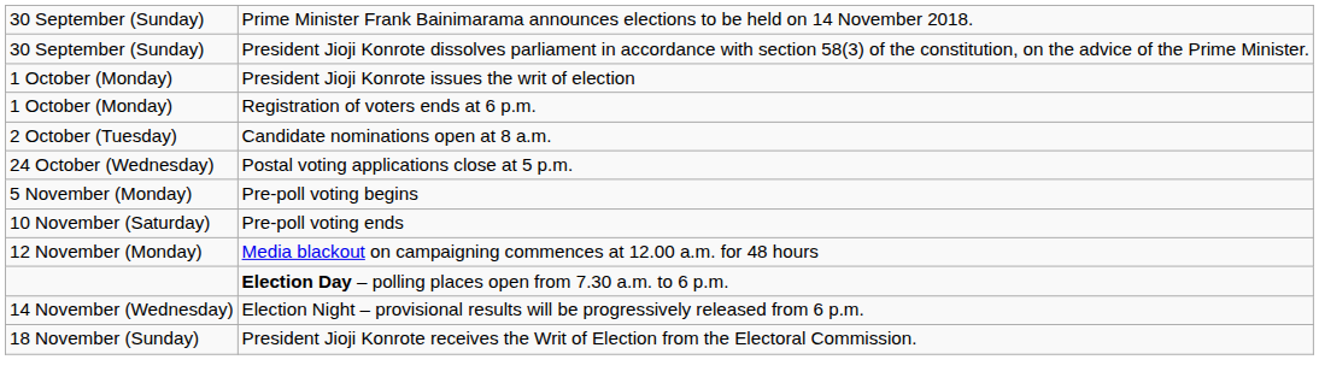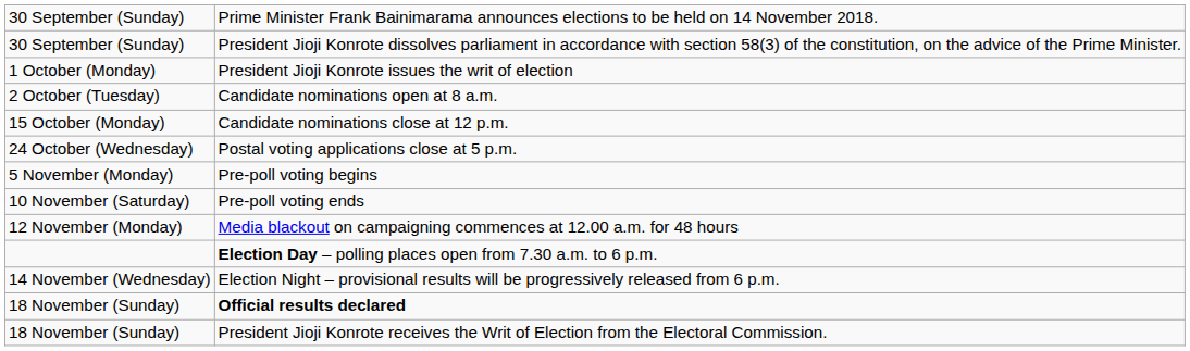- row: 1 October (Monday) | Registration of voters ends at 6 p.m.
+ row: 15 October (Monday) | Candidate nominations close at 12 p.m.
+ row: 18 November (Sunday) | Official results declared
